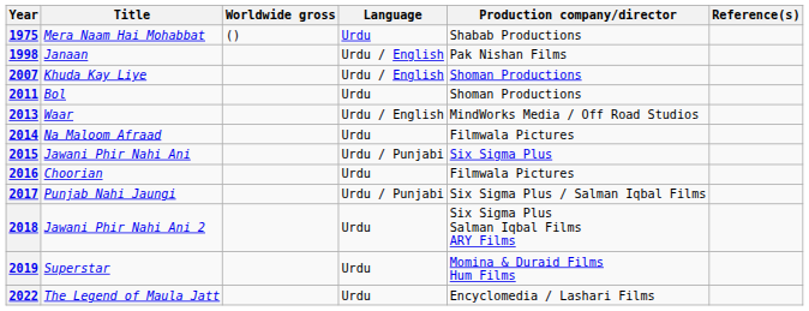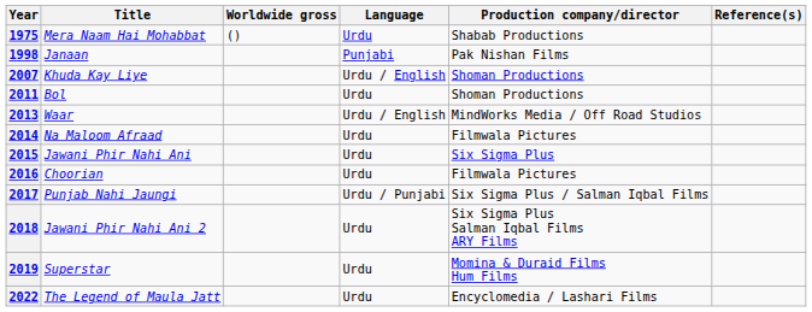1998 | Language: Urdu / English -> Punjabi
2015 | Language: Urdu / Punjabi -> Urdu
